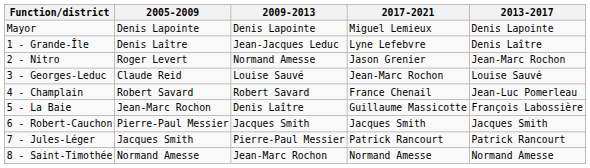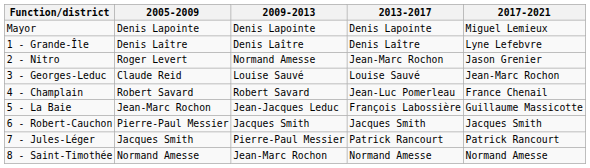columns swapped: 2013-2017 <-> 2017-2021
1 - Grande-Île | 2009-2013: Jean-Jacques Leduc -> Denis Laître
5 - La Baie | 2009-2013: Denis Laître -> Jean-Jacques Leduc
